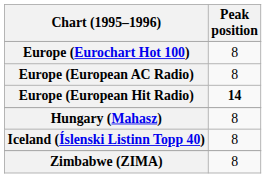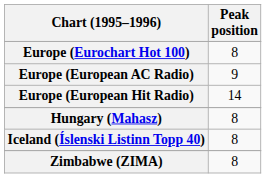Europe (European AC Radio) | Peak position: 8 -> 9
Europe (European Hit Radio) | Peak position: bold -> normal
